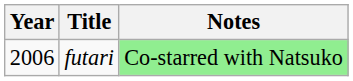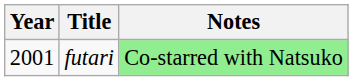futari | Year: 2006 -> 2001
